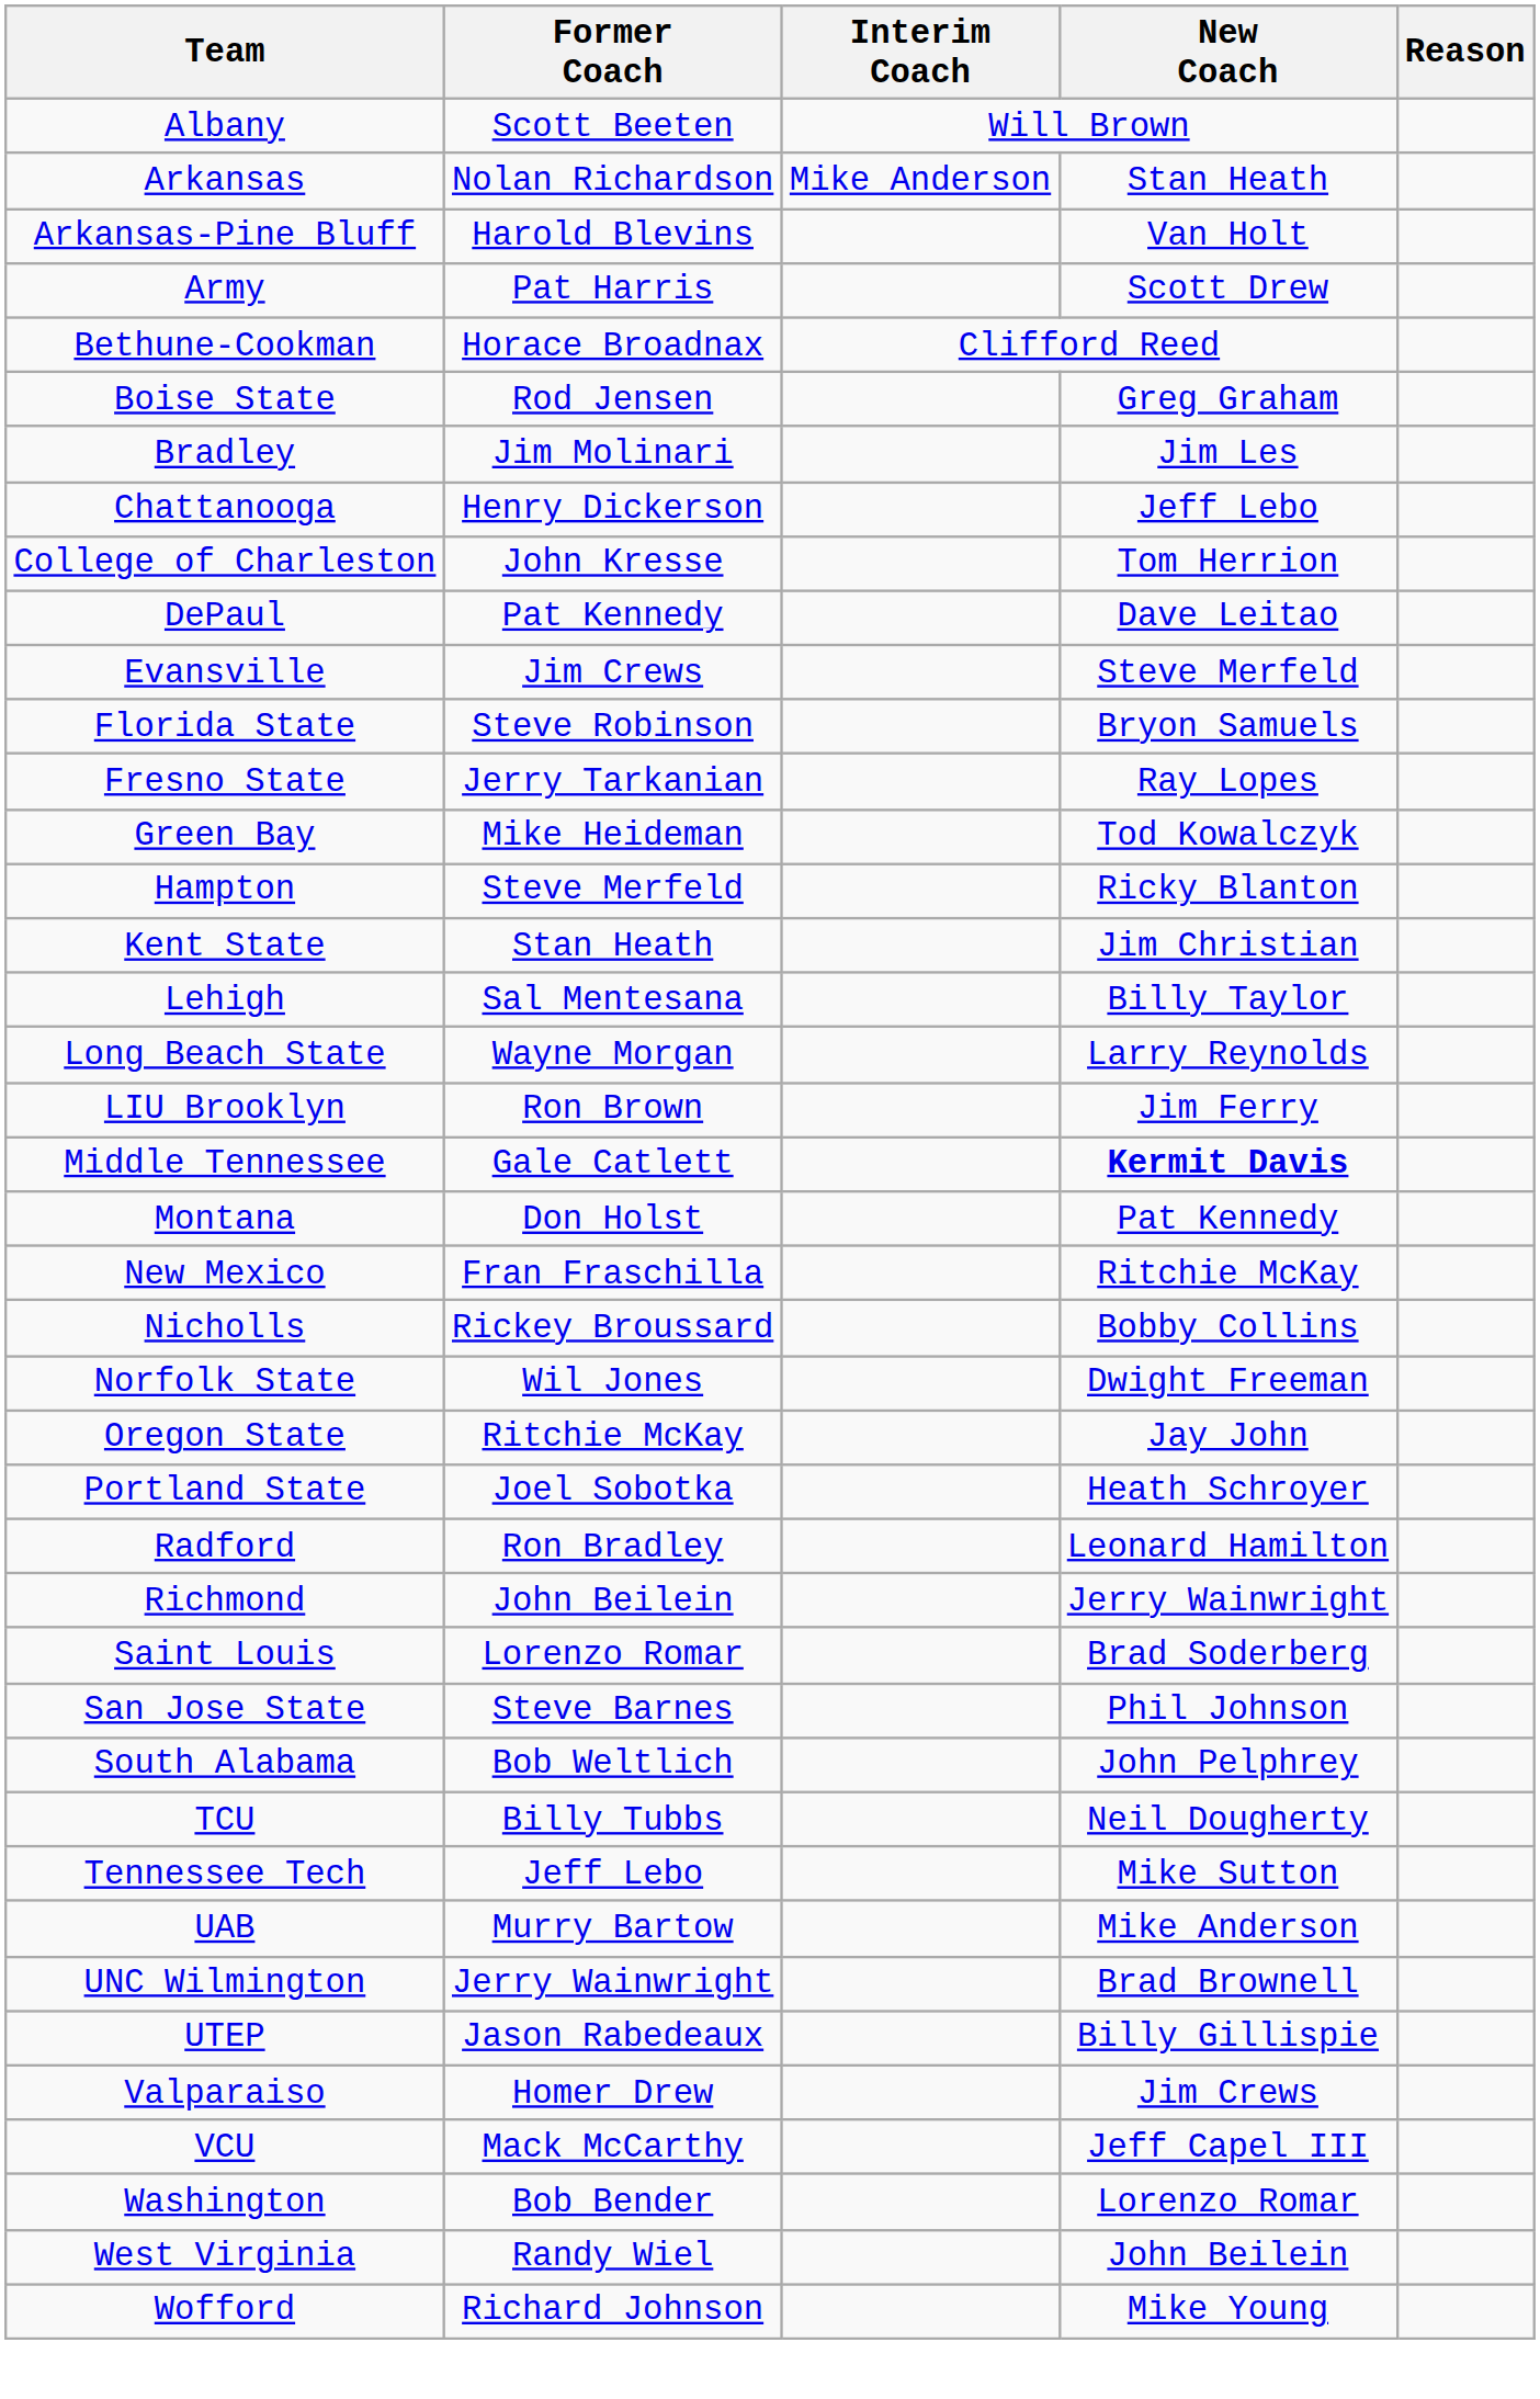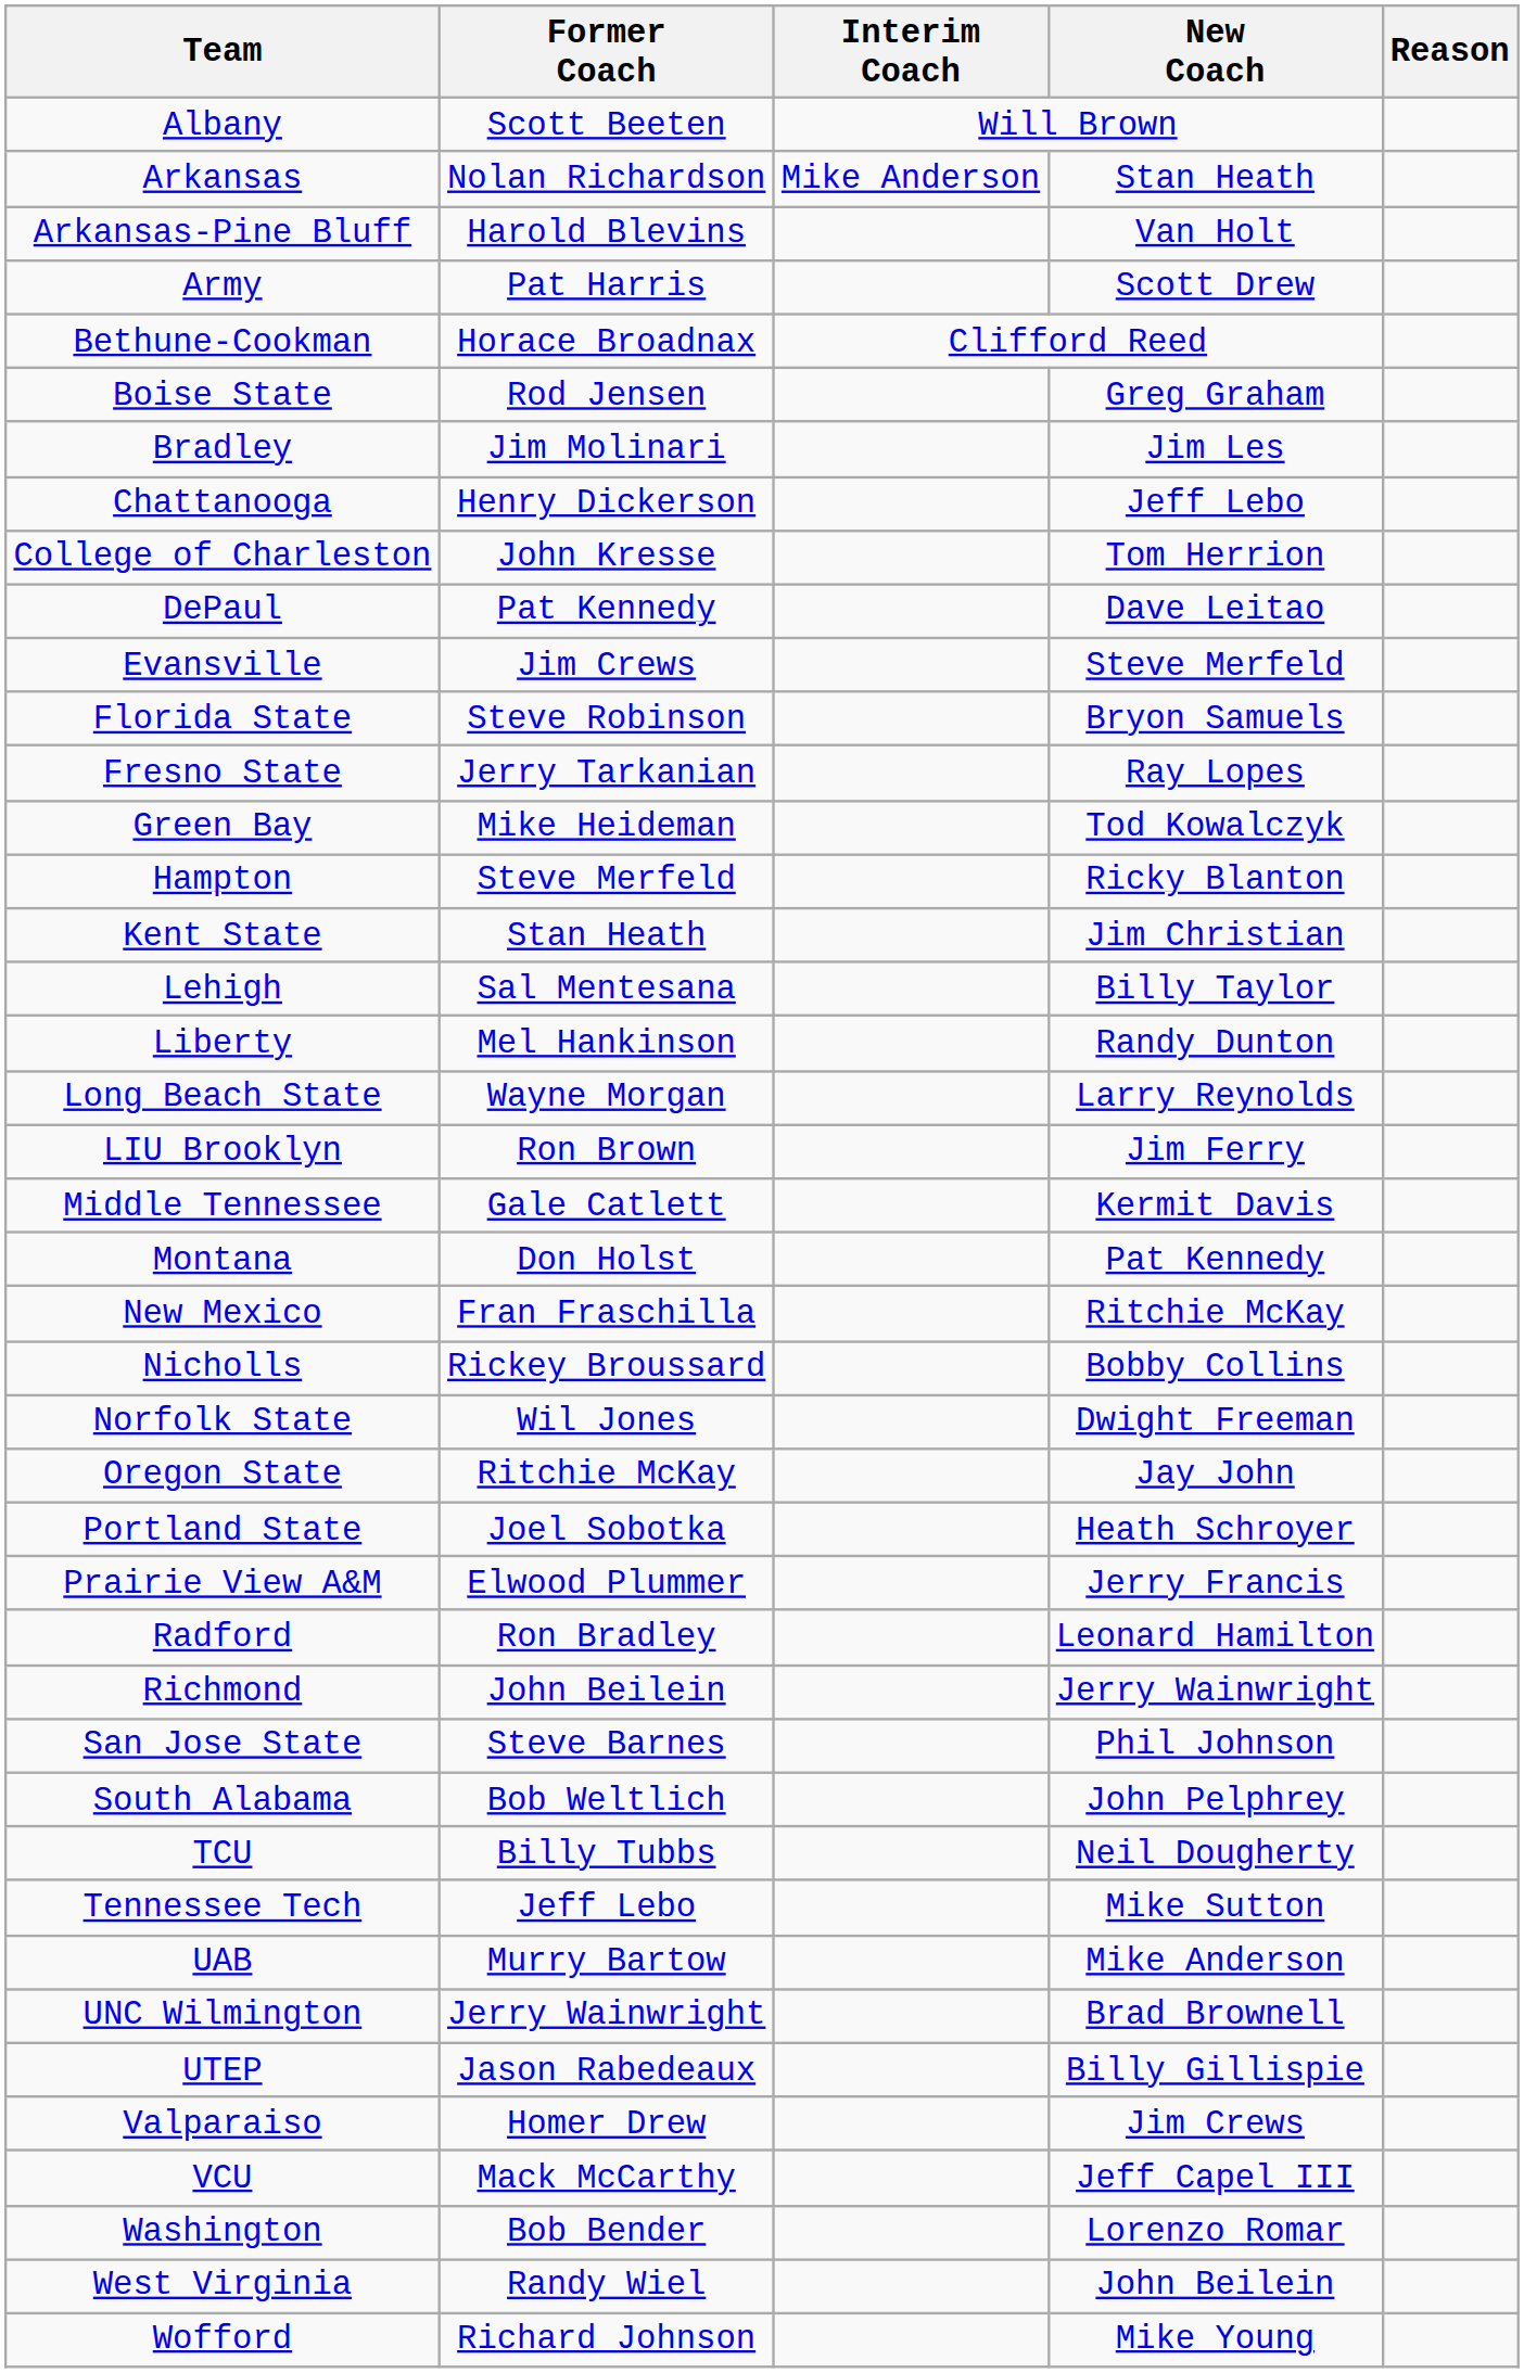+ row: Liberty | Mel Hankinson | Randy Dunton
Middle Tennessee | New Coach: bold -> normal
+ row: Prairie View A&M | Elwood Plummer | Jerry Francis
- row: Saint Louis | Lorenzo Romar | Brad Soderberg
